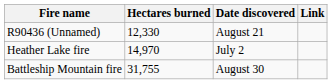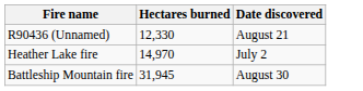- column: Link
Battleship Mountain fire | Hectares burned: 31,755 -> 31,945
